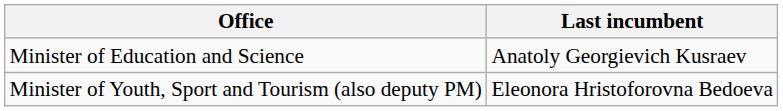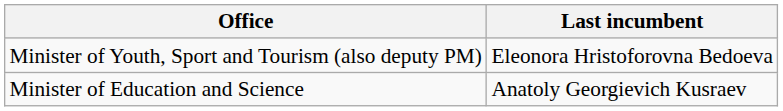rows swapped: Minister of Youth, Sport and Tourism (also deputy PM) <-> Minister of Education and Science
